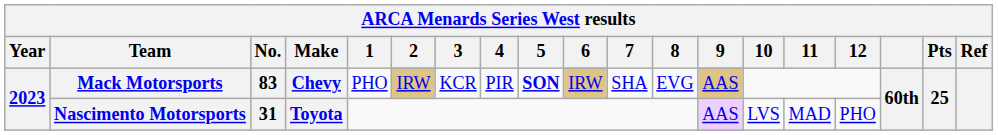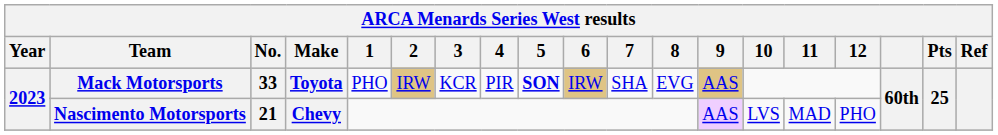Mack Motorsports | No.: 83 -> 33
Mack Motorsports | Make: Chevy -> Toyota
Nascimento Motorsports | No.: 31 -> 21
Nascimento Motorsports | Make: Toyota -> Chevy
